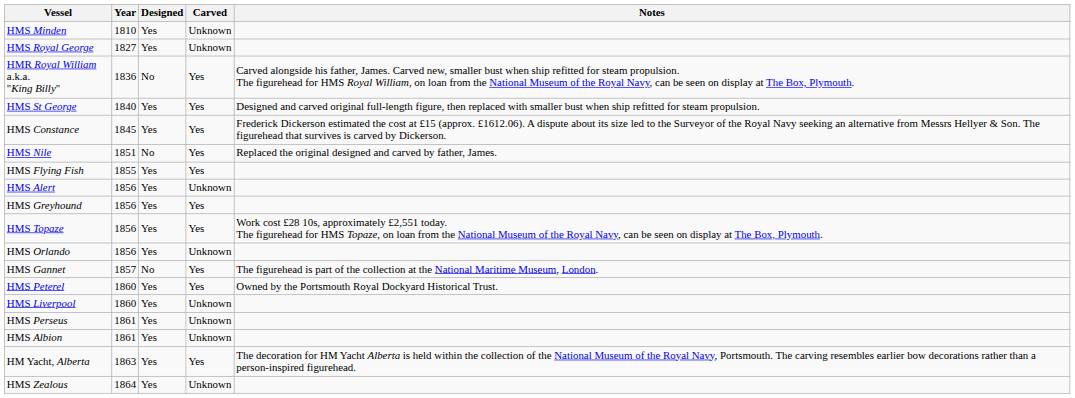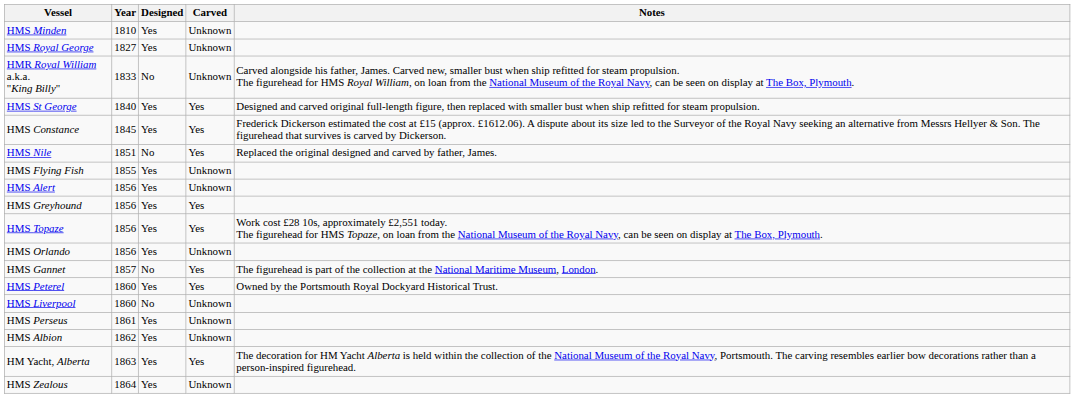HMR Royal William a.k.a. "King Billy" | Year: 1836 -> 1833
HMR Royal William a.k.a. "King Billy" | Carved: Yes -> Unknown
HMS Flying Fish | Carved: Yes -> Unknown
HMS Liverpool | Designed: Yes -> No
HMS Albion | Year: 1861 -> 1862
